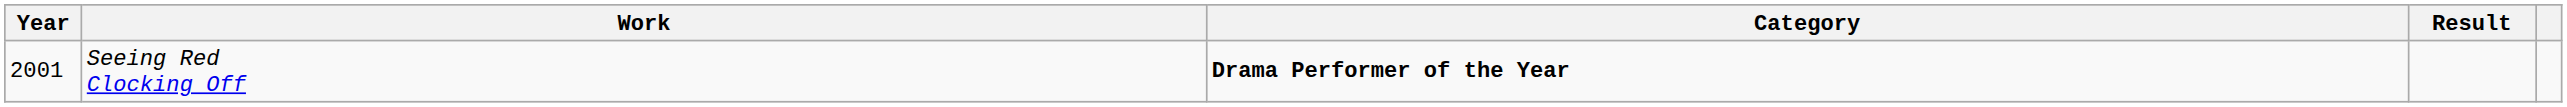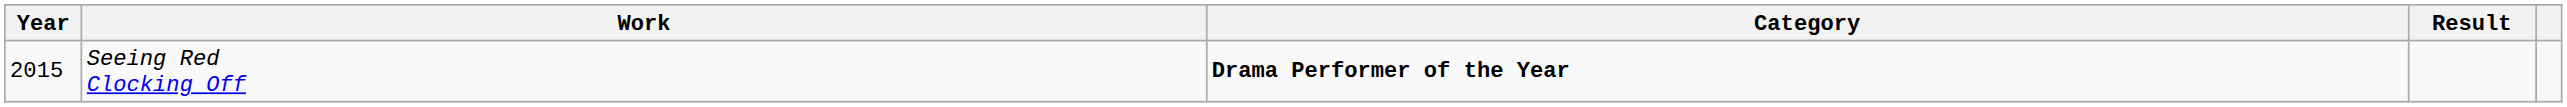Seeing Red Clocking Off | Year: 2001 -> 2015
